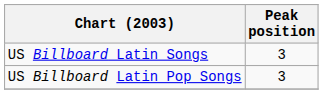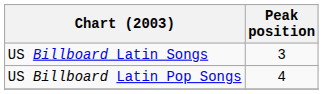US Billboard Latin Pop Songs | Peak position: 3 -> 4
